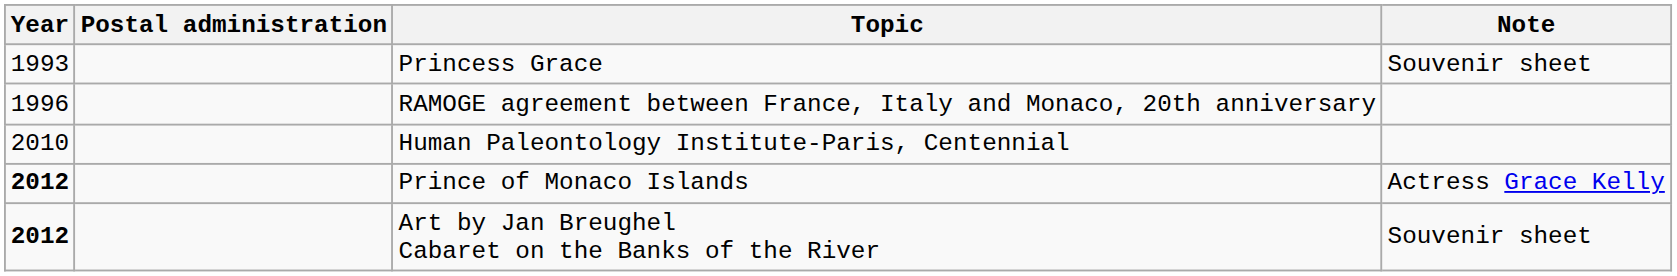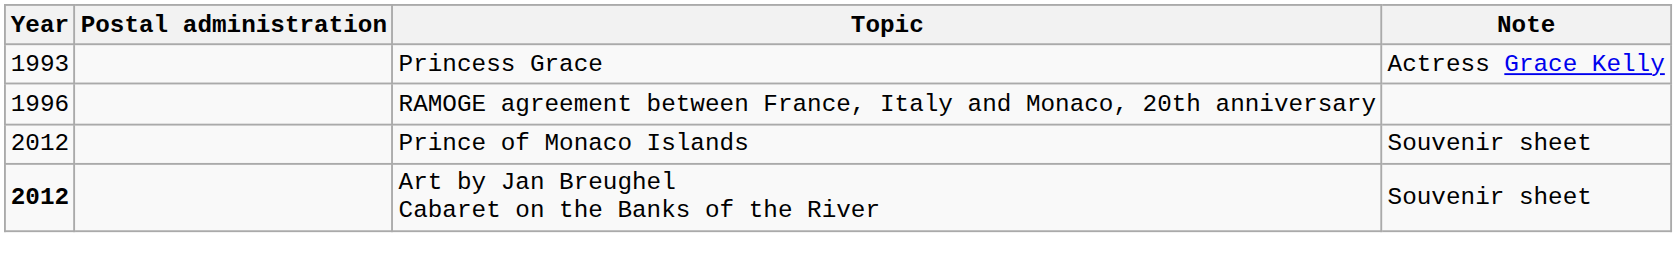Princess Grace | Note: Souvenir sheet -> Actress Grace Kelly
- row: 2010 | Human Paleontology Institute-Paris, Centennial
Prince of Monaco Islands | Year: bold -> normal
Prince of Monaco Islands | Note: Actress Grace Kelly -> Souvenir sheet
